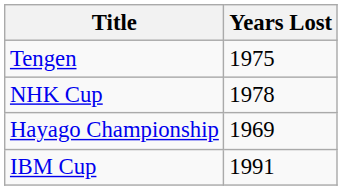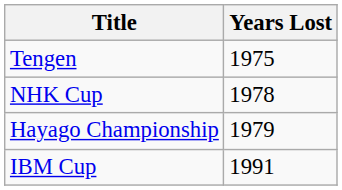Hayago Championship | Years Lost: 1969 -> 1979
